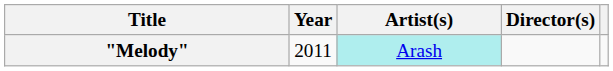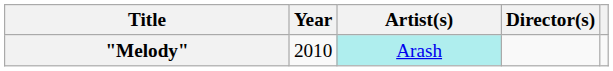"Melody" | Year: 2011 -> 2010
